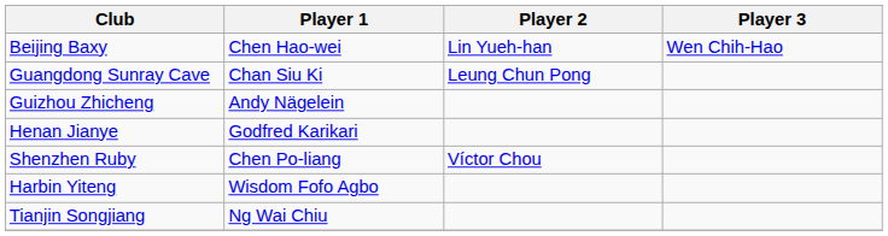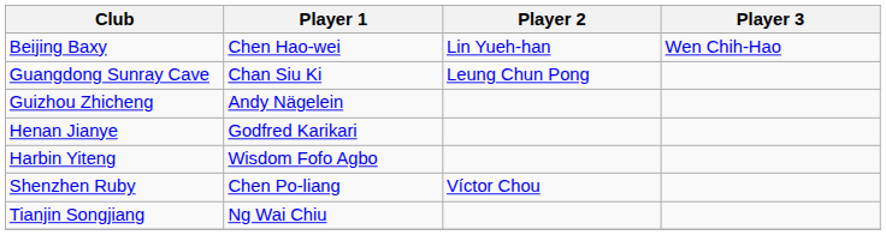rows swapped: Harbin Yiteng <-> Shenzhen Ruby
